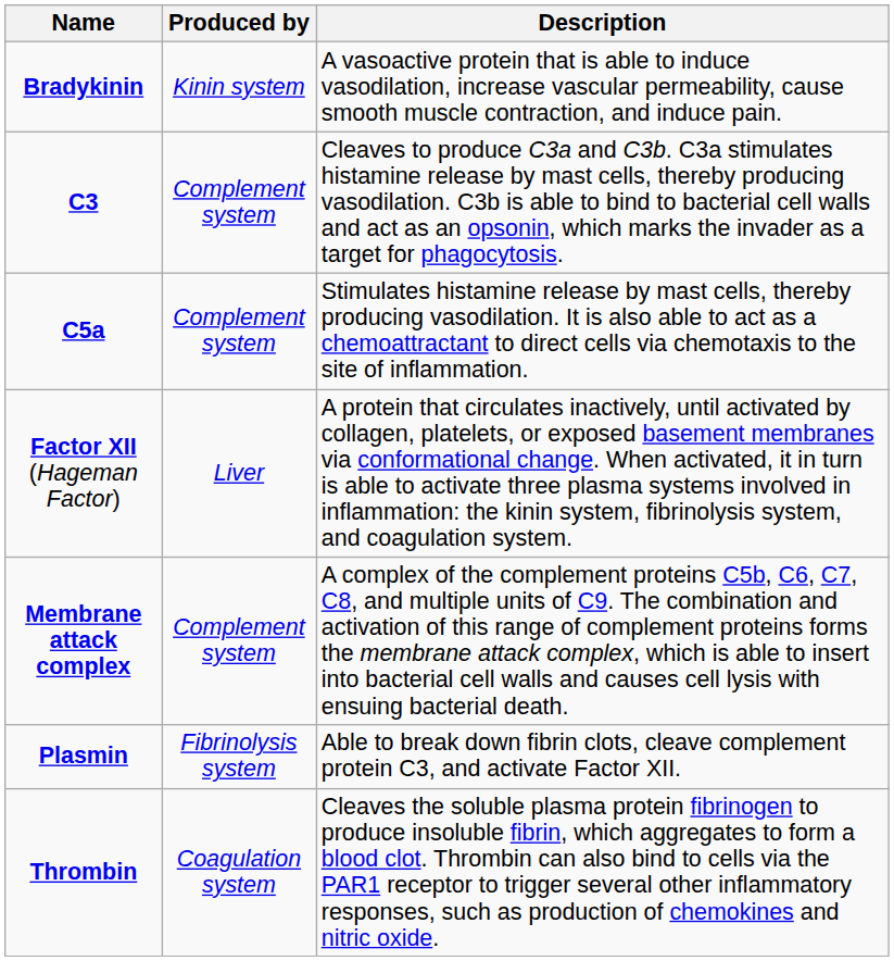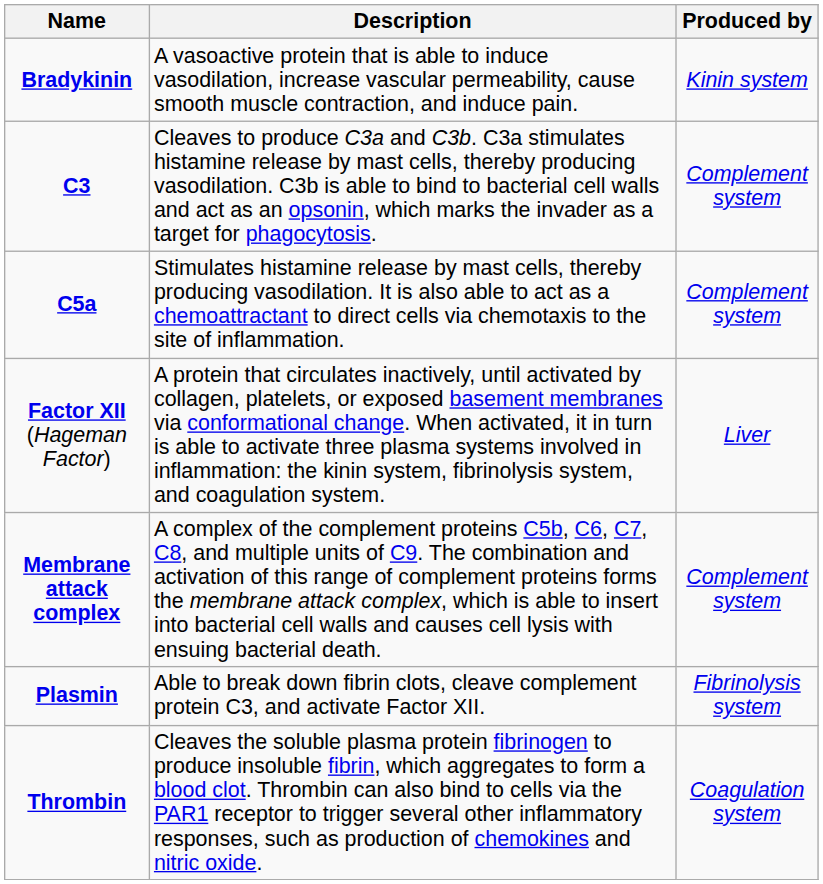columns swapped: Produced by <-> Description
